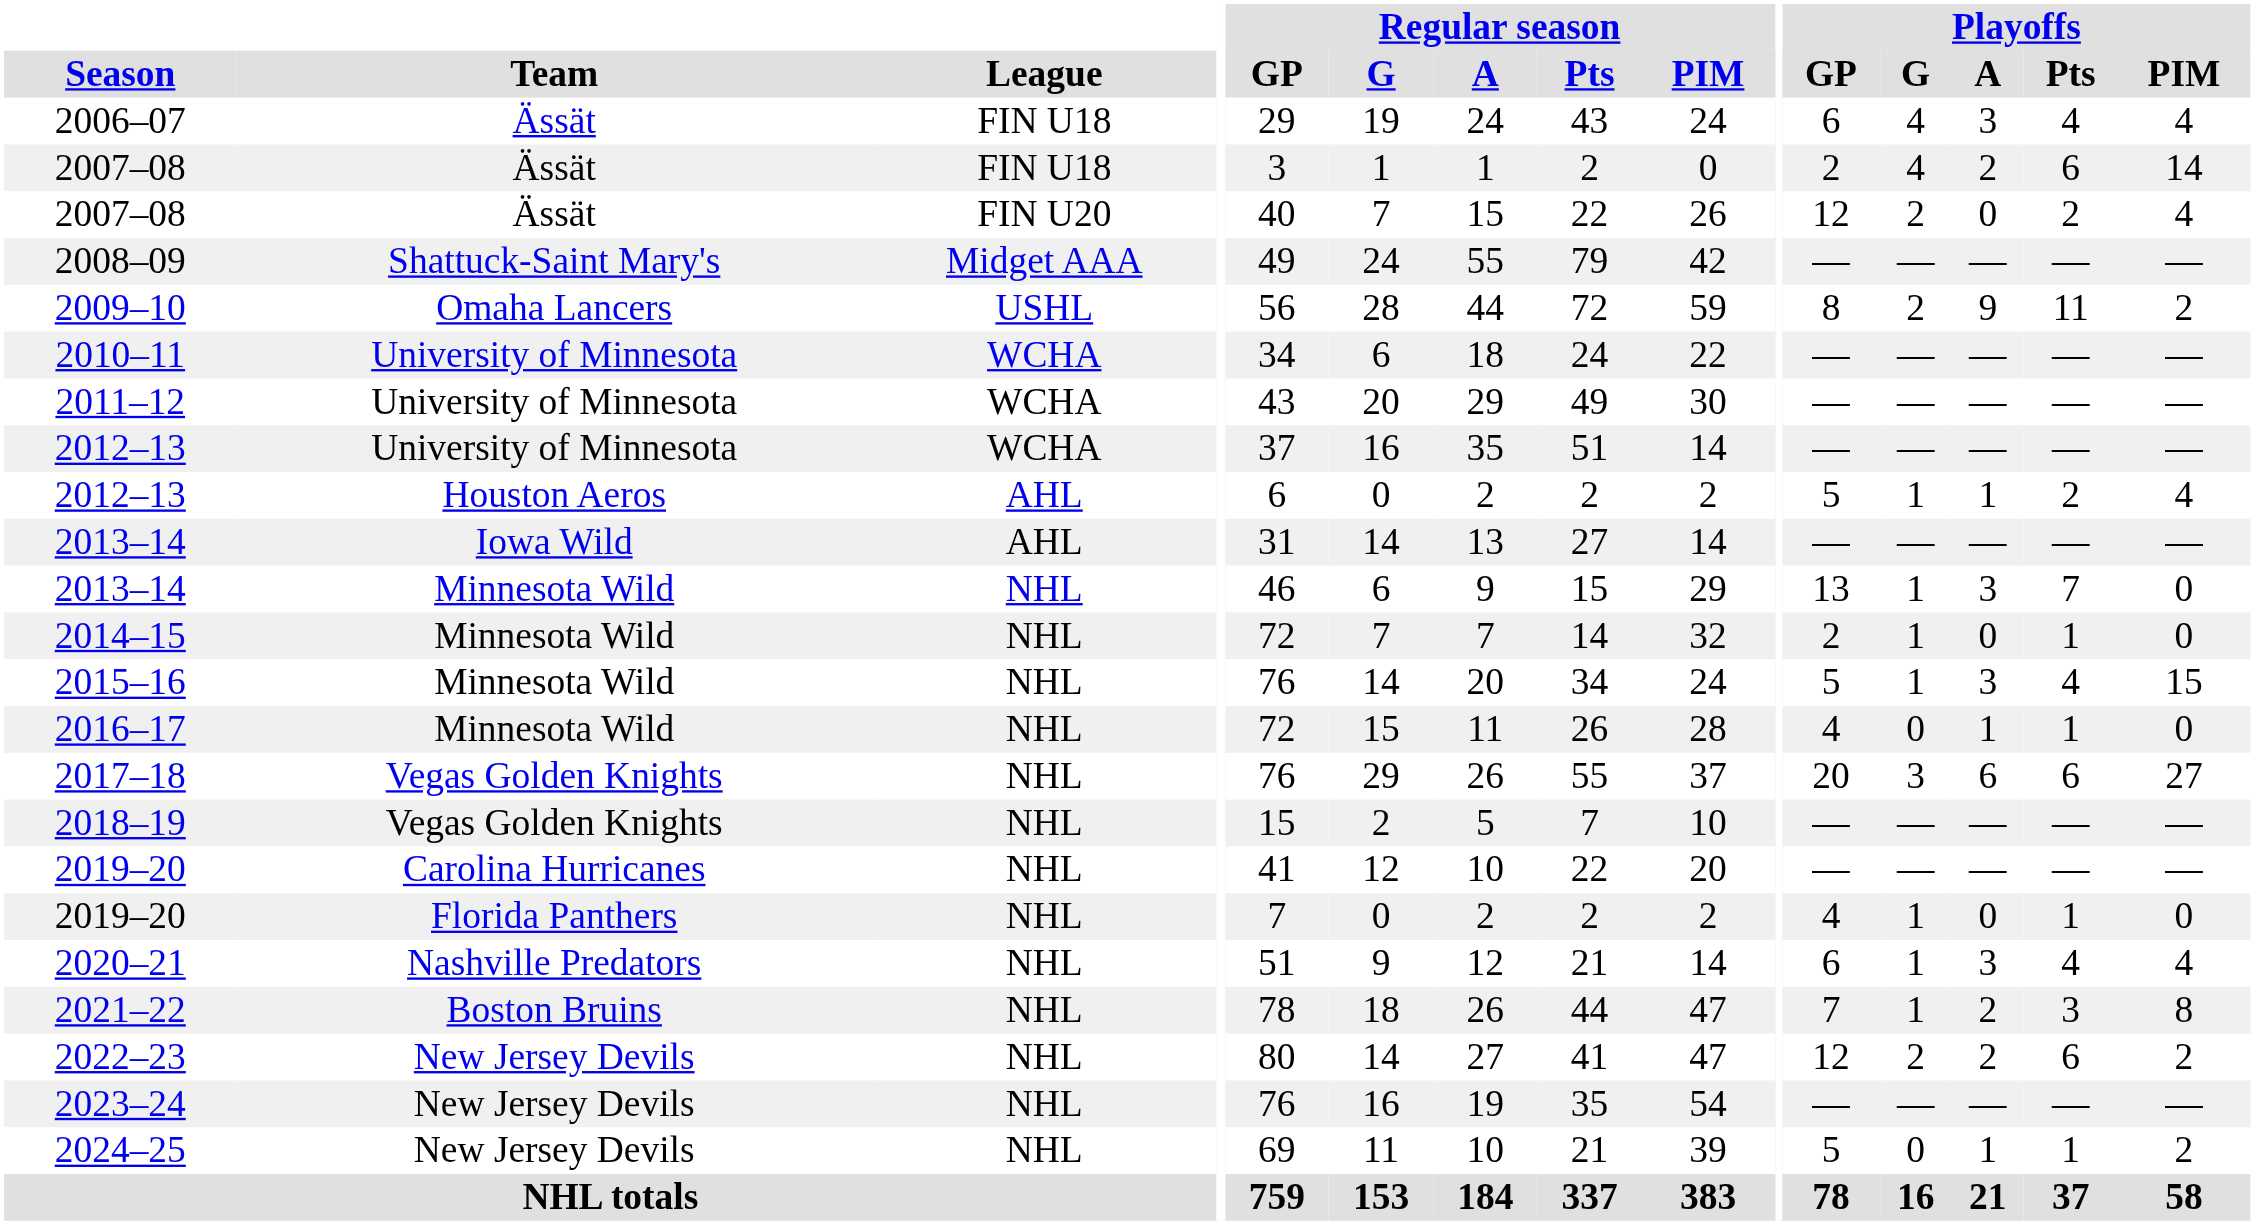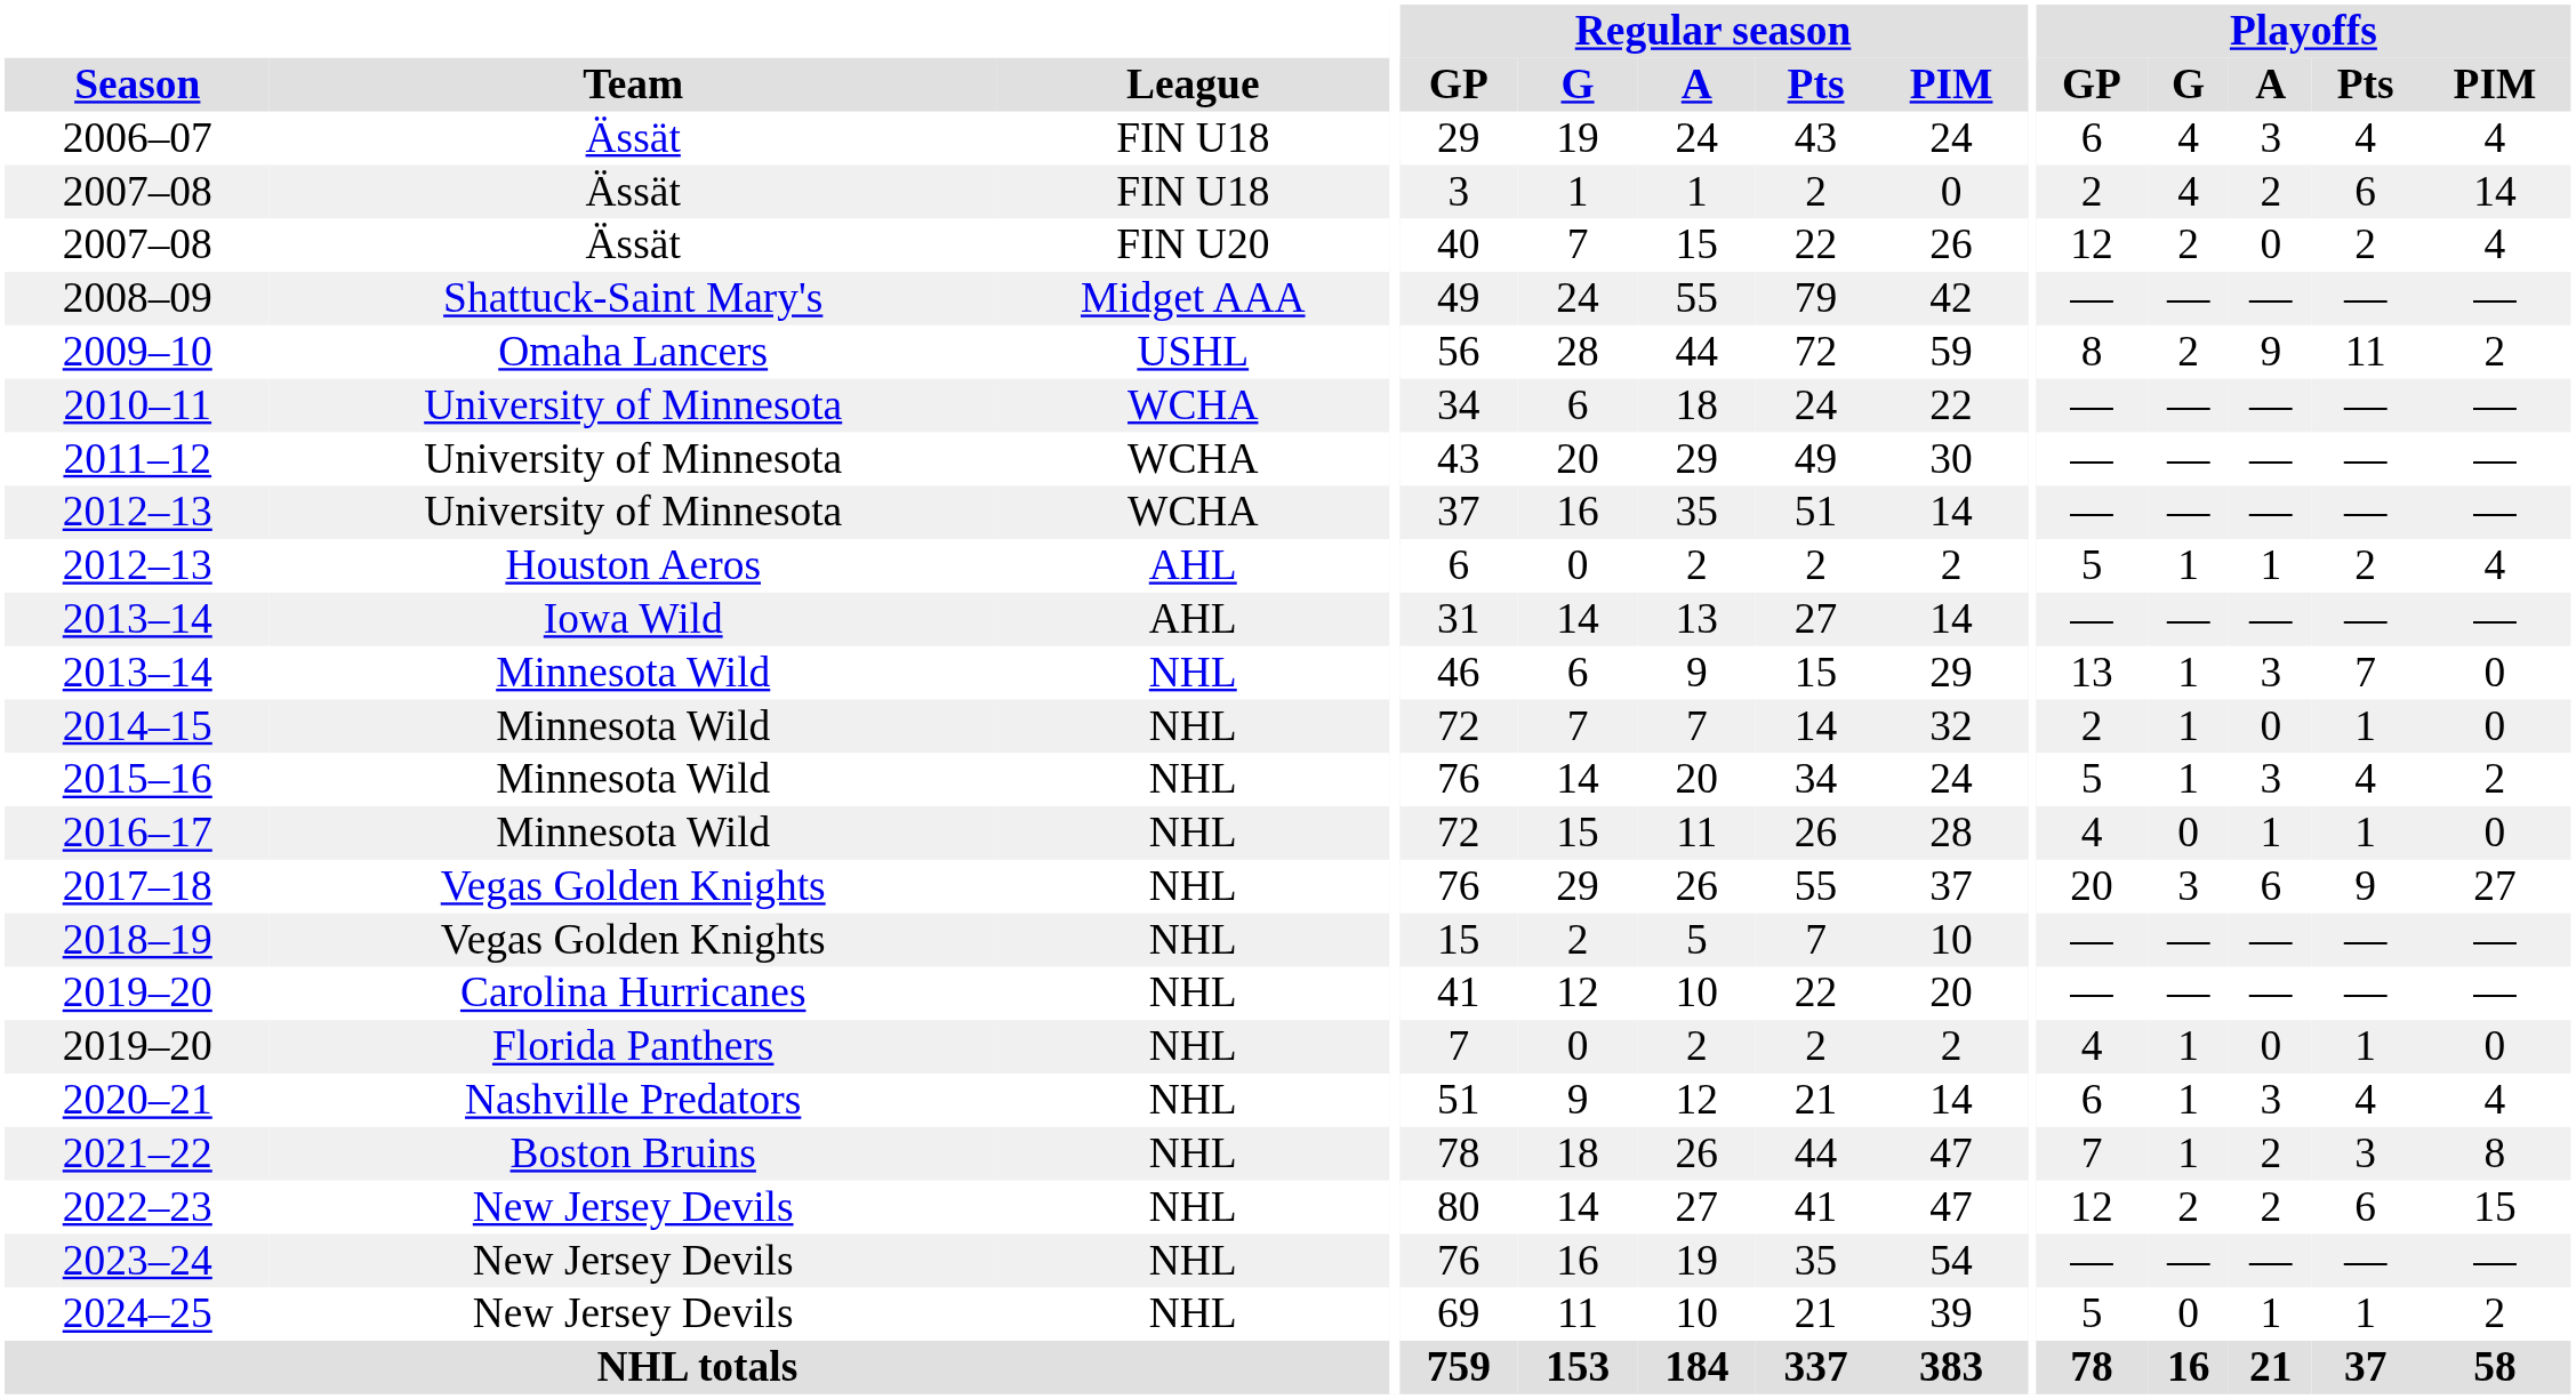2015–16 | Playoffs / PIM: 15 -> 2
2017–18 | Playoffs / Pts: 6 -> 9
2022–23 | Playoffs / PIM: 2 -> 15
